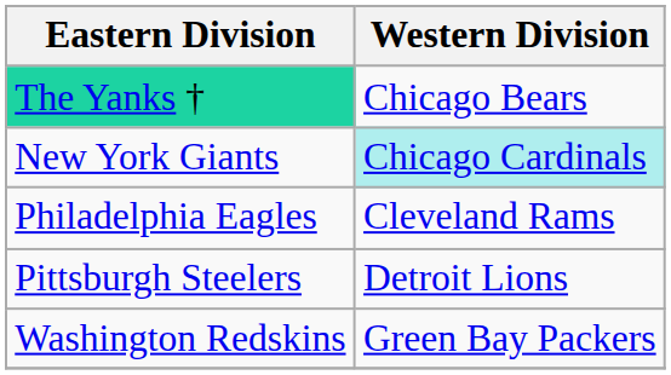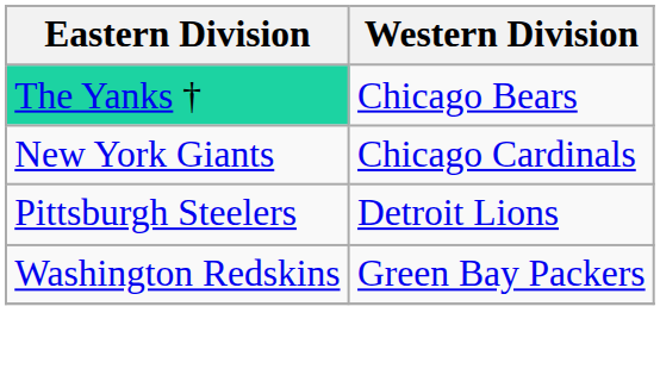New York Giants | Western Division: paleturquoise background -> no background
- row: Philadelphia Eagles | Cleveland Rams
